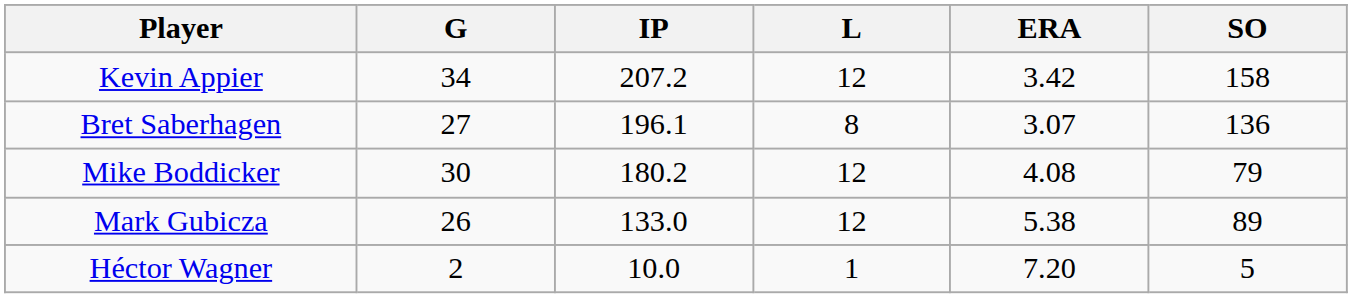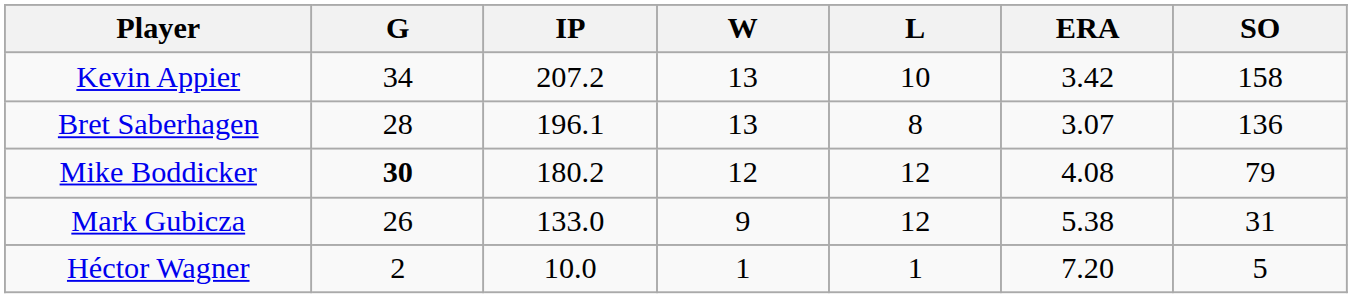+ column: W | 13 | 13 | 12 | 9 | 1
Kevin Appier | L: 12 -> 10
Bret Saberhagen | G: 27 -> 28
Mike Boddicker | G: normal -> bold
Mark Gubicza | SO: 89 -> 31
